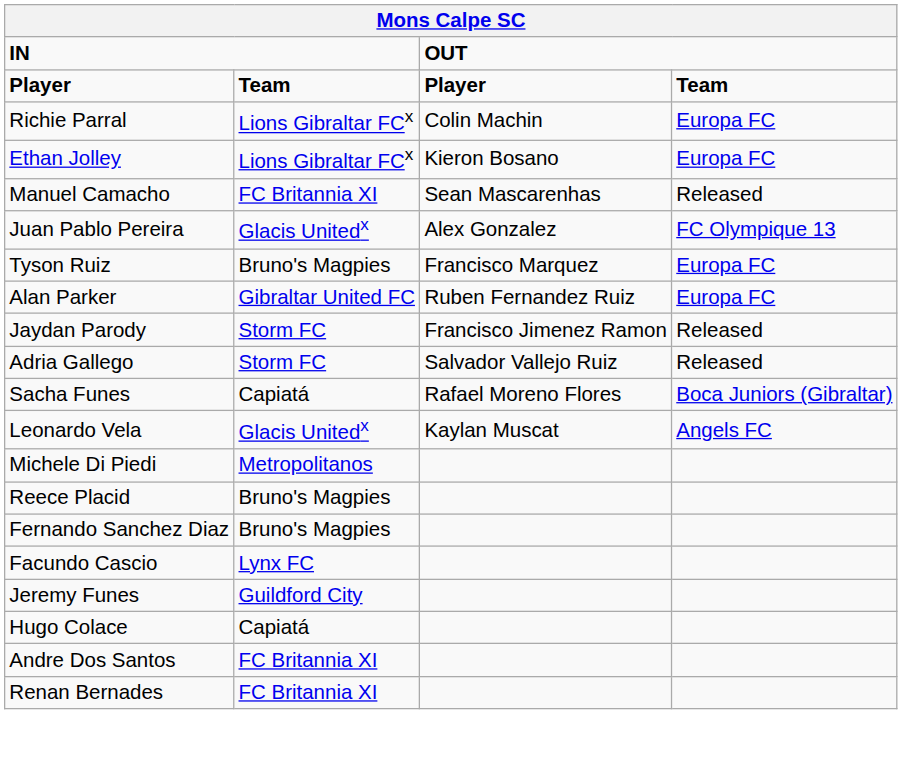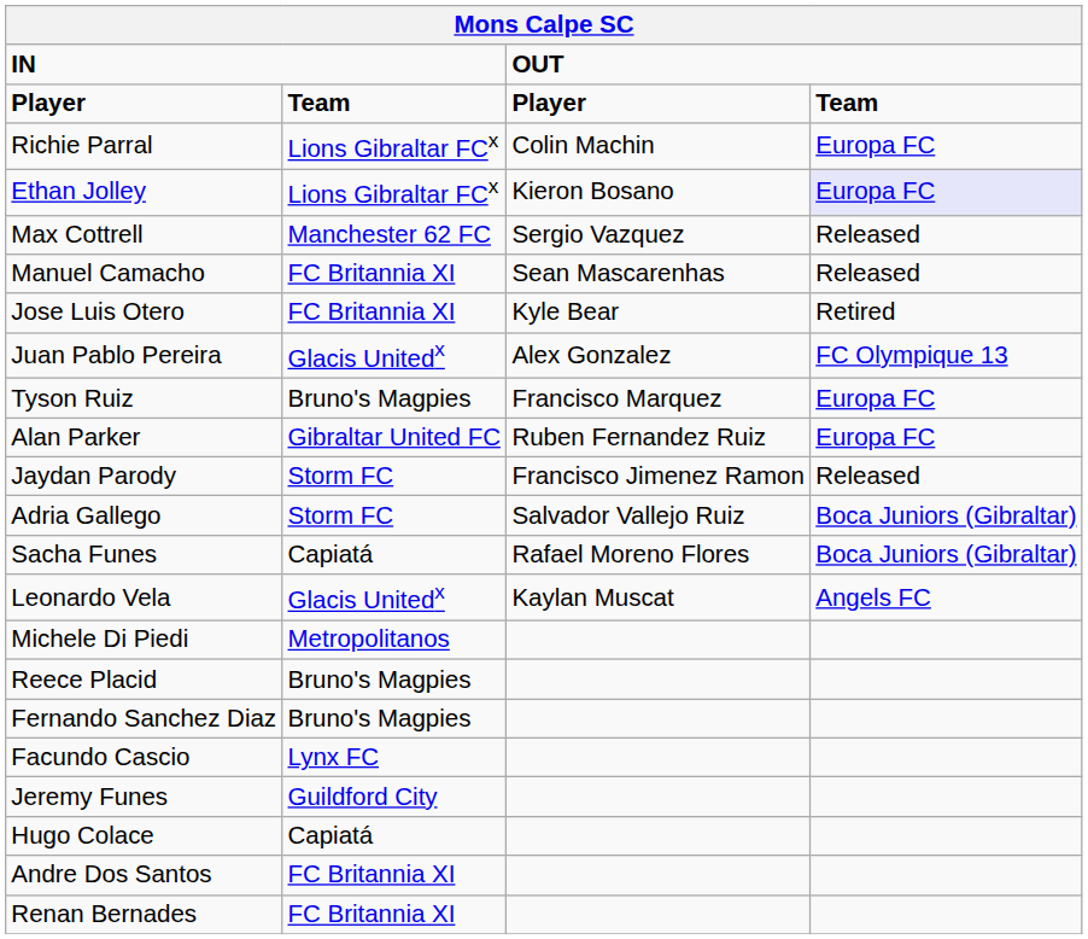Ethan Jolley | column 4: no background -> lavender background
+ row: Max Cottrell | Manchester 62 FC | Sergio Vazquez | Released
+ row: Jose Luis Otero | FC Britannia XI | Kyle Bear | Retired
Adria Gallego | column 4: Released -> Boca Juniors (Gibraltar)
